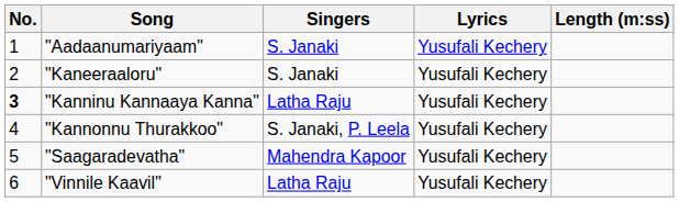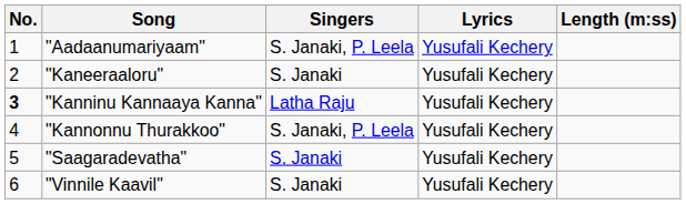"Aadaanumariyaam" | Singers: S. Janaki -> S. Janaki, P. Leela
"Saagaradevatha" | Singers: Mahendra Kapoor -> S. Janaki
"Vinnile Kaavil" | Singers: Latha Raju -> S. Janaki
